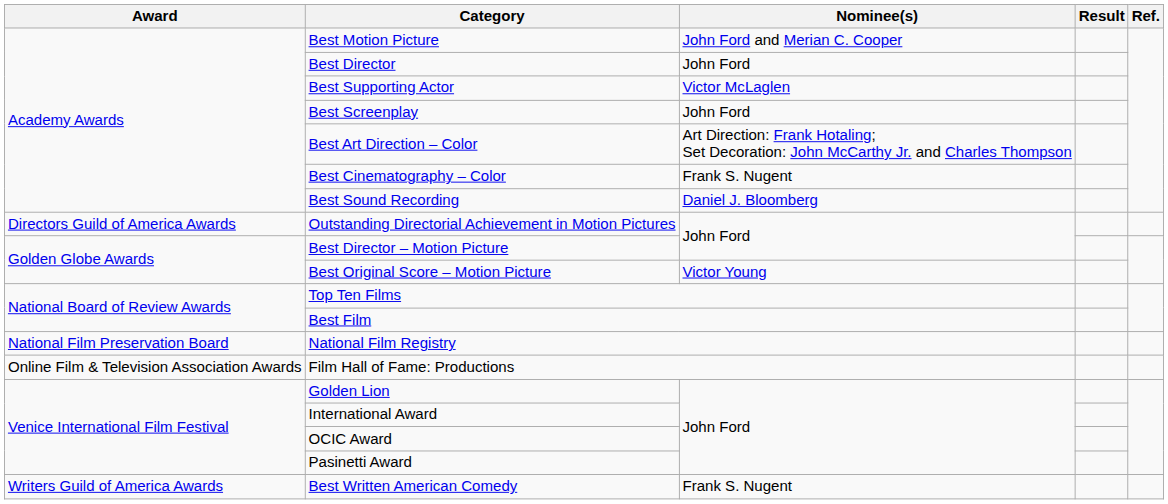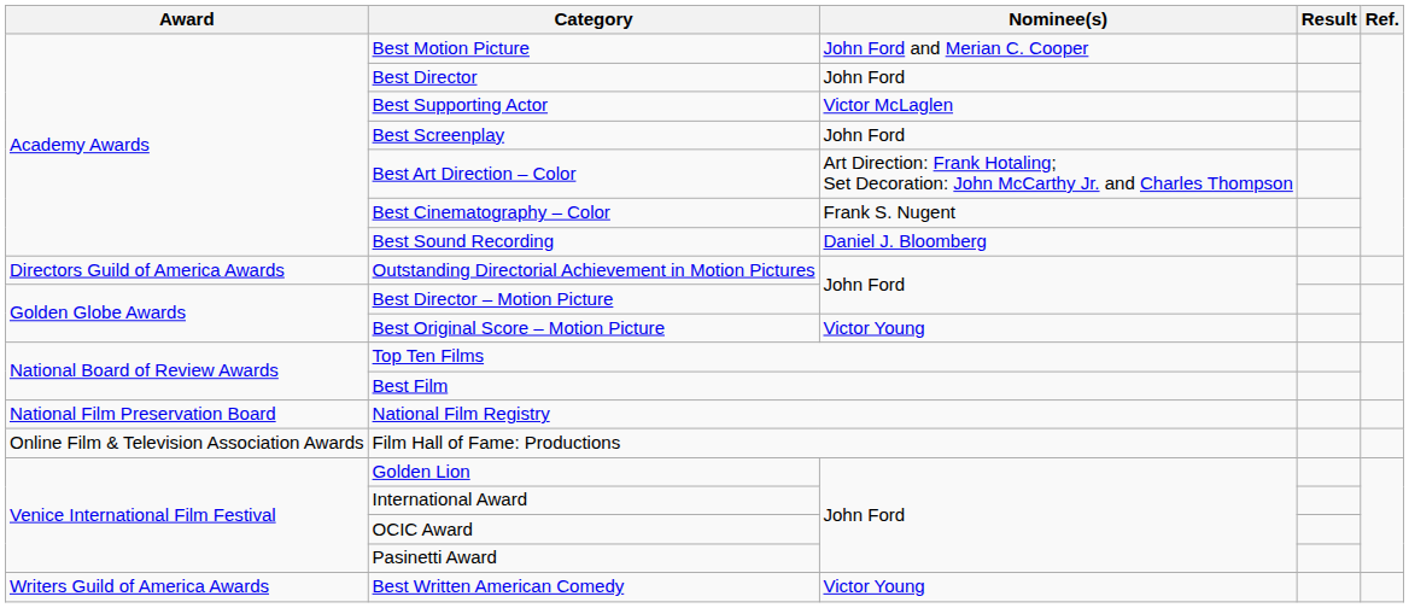Best Written American Comedy | Nominee(s): Frank S. Nugent -> Victor Young
